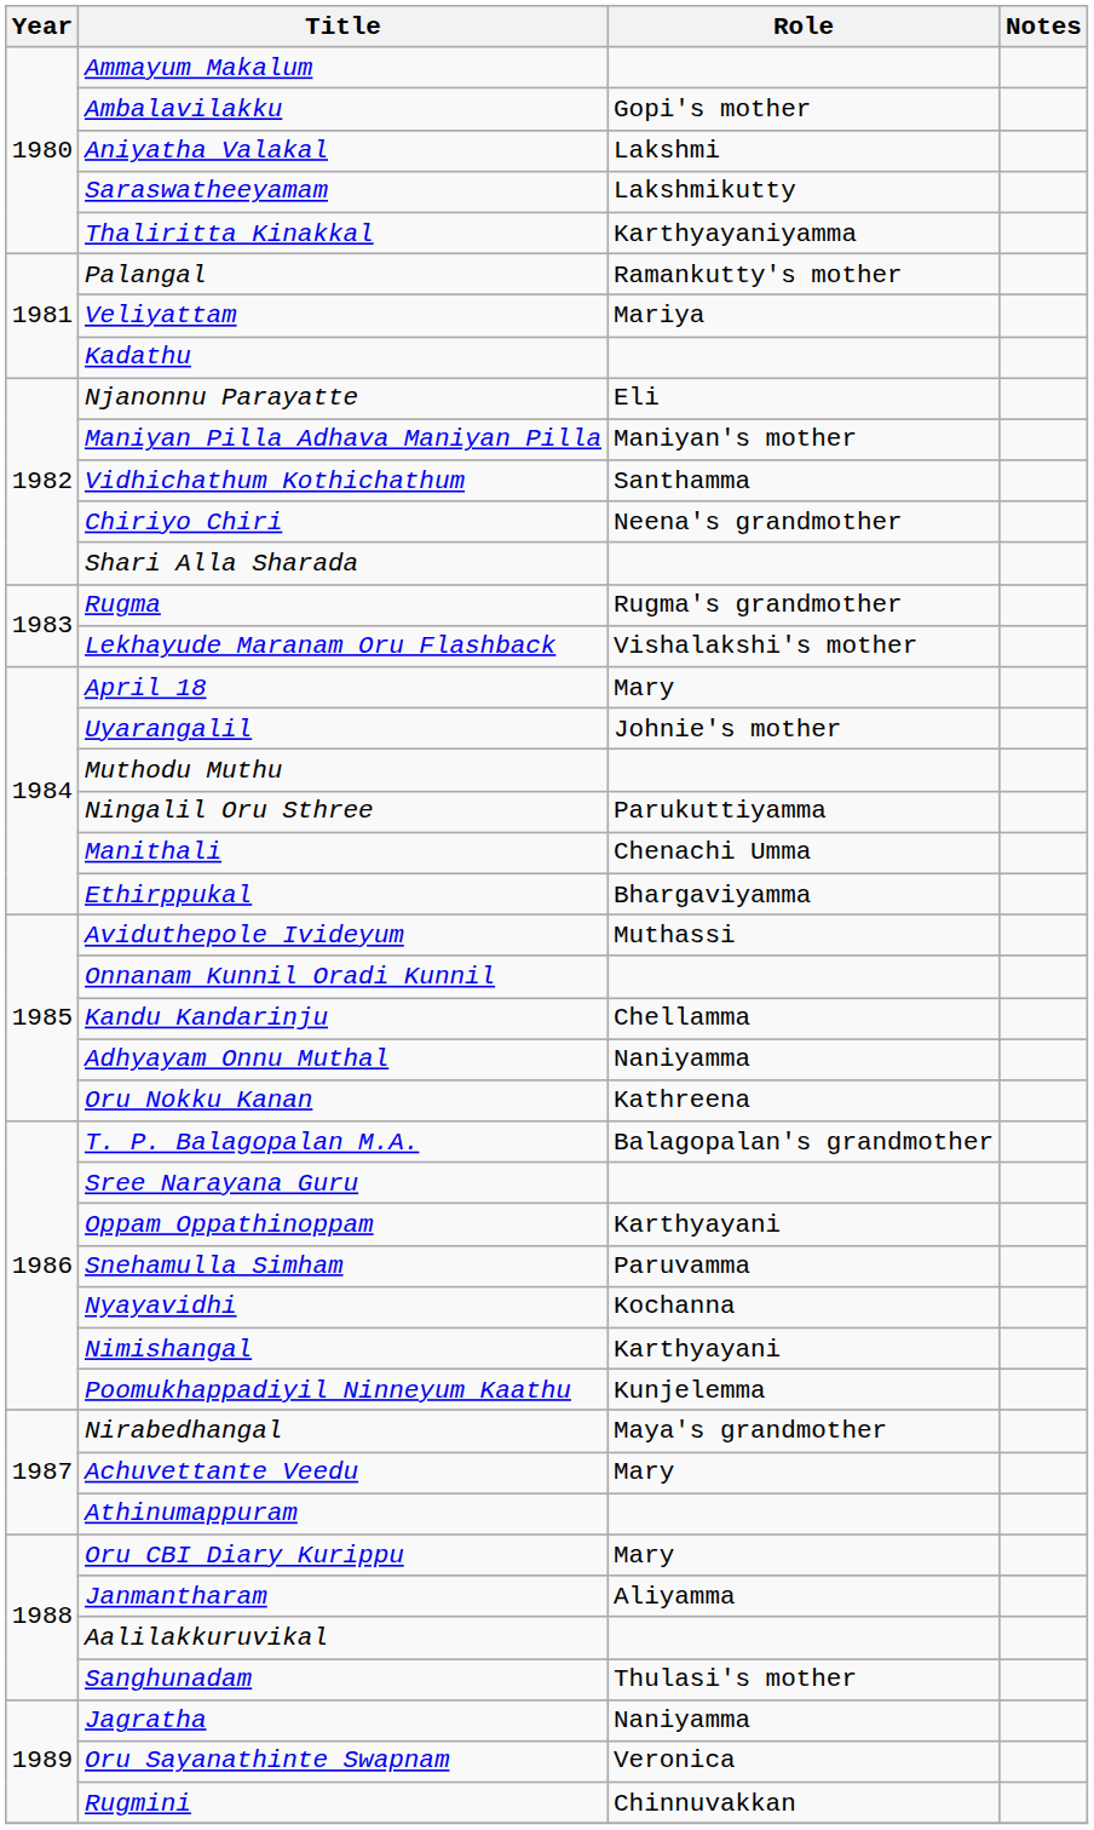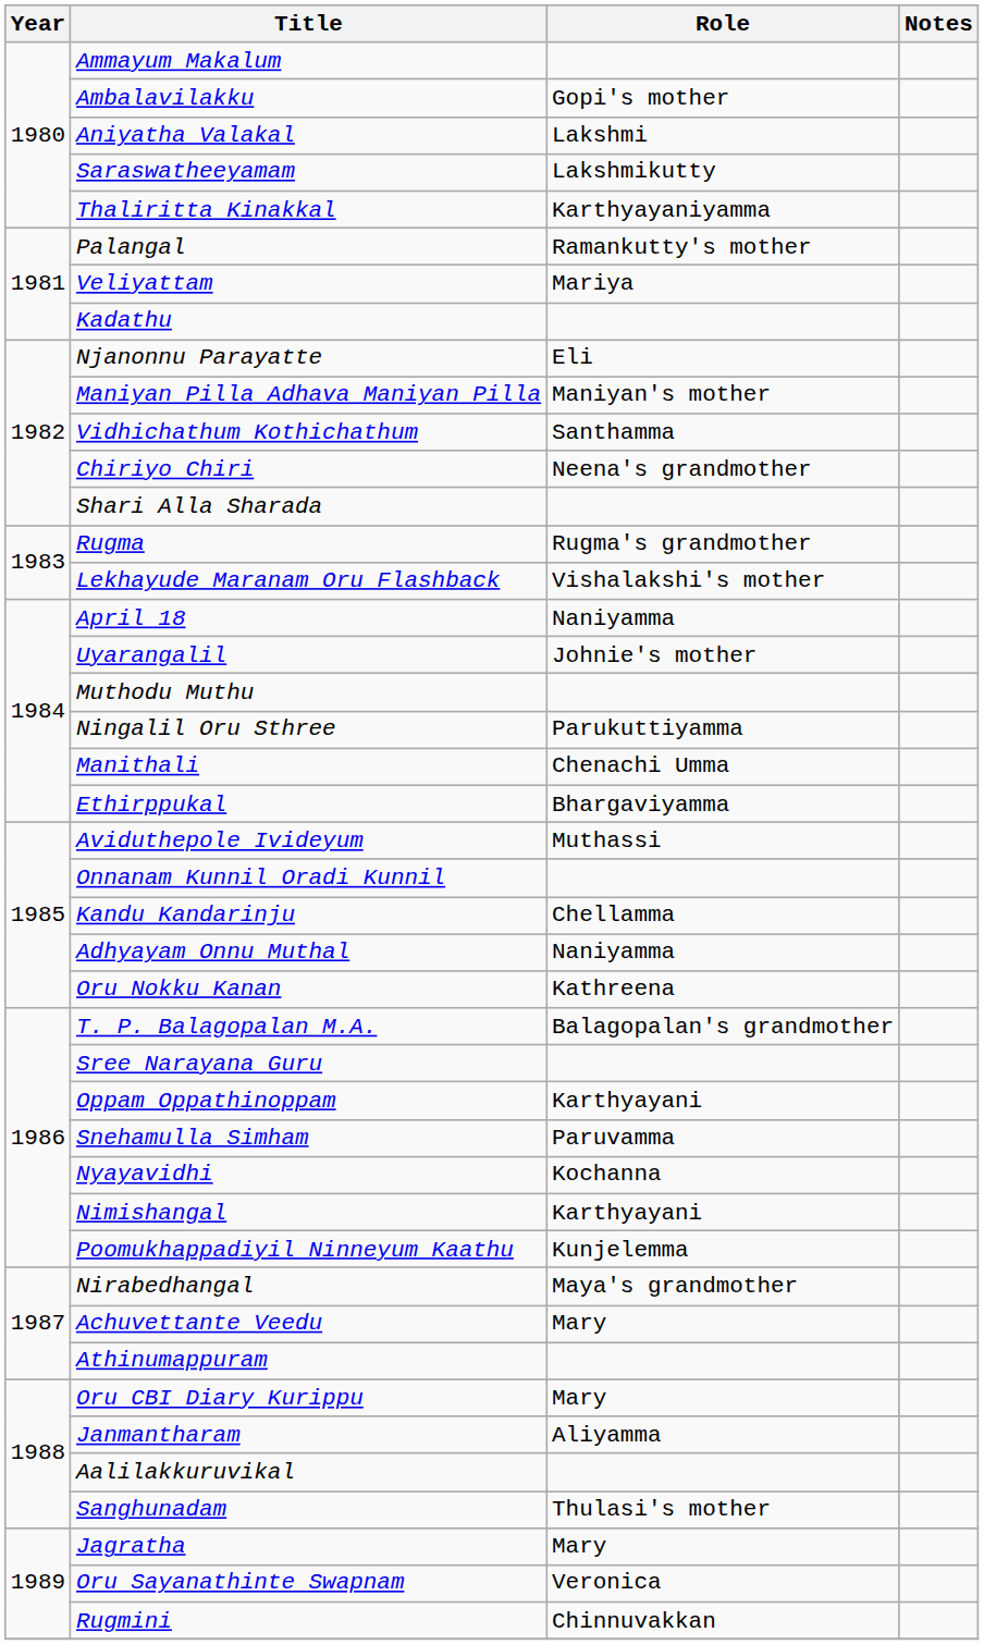April 18 | Role: Mary -> Naniyamma
Jagratha | Role: Naniyamma -> Mary
